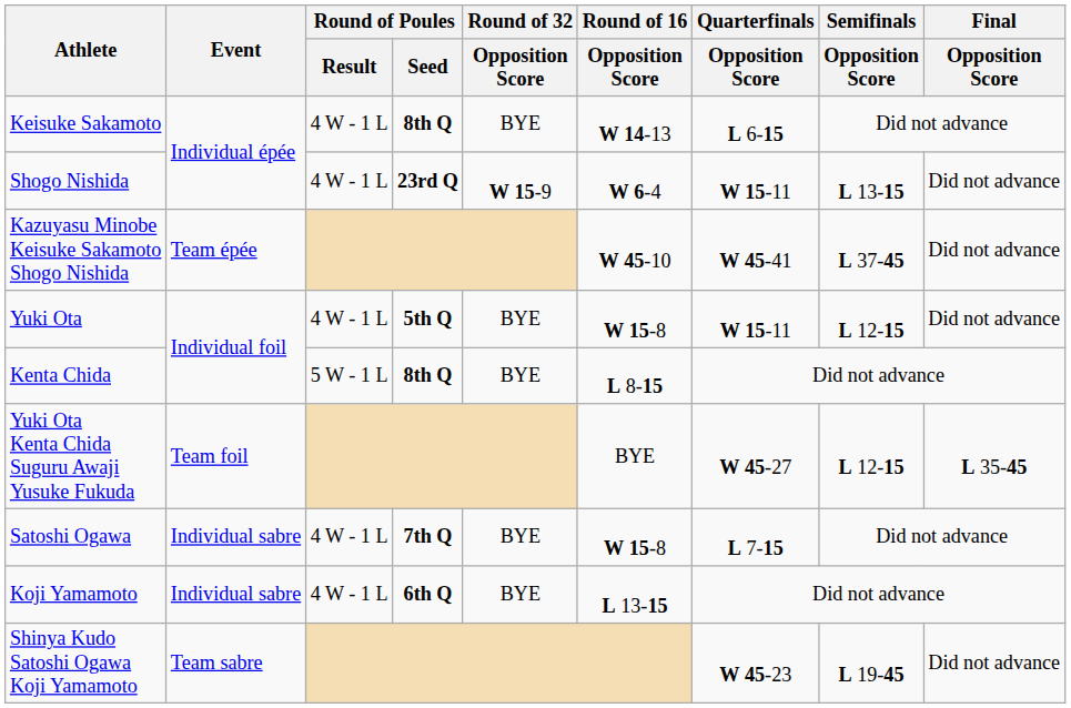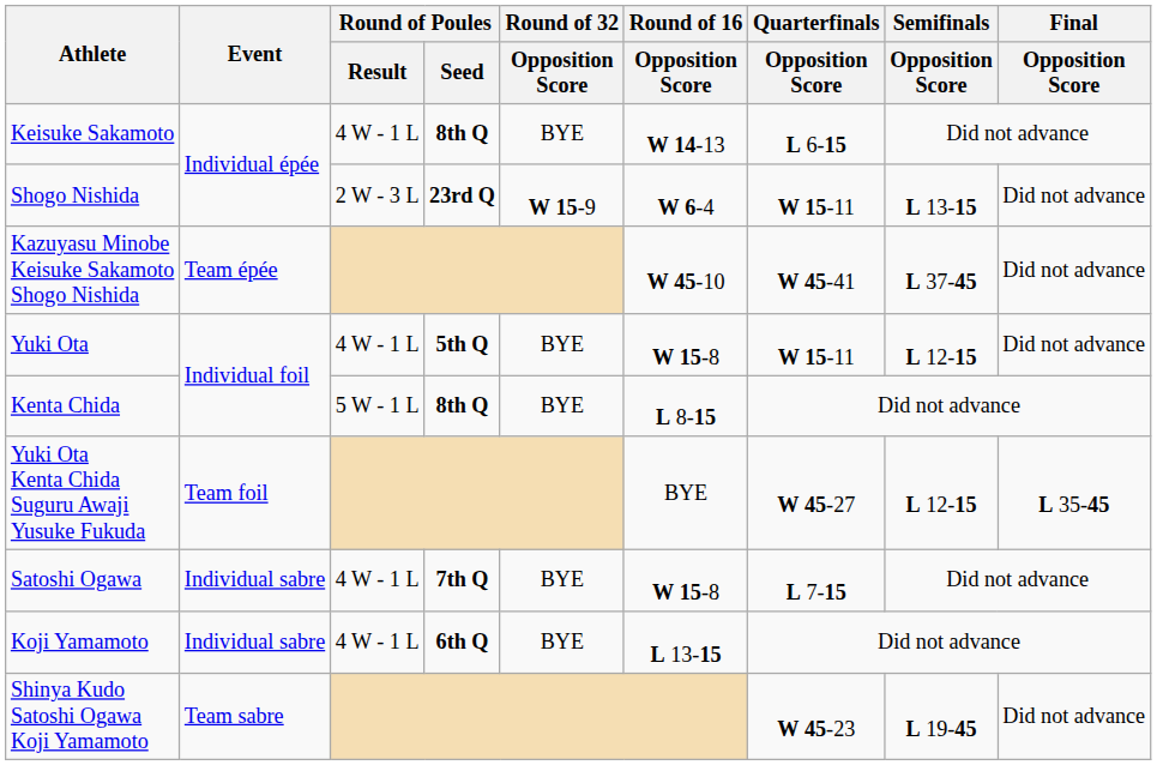Shogo Nishida | Round of Poules / Result: 4 W - 1 L -> 2 W - 3 L
